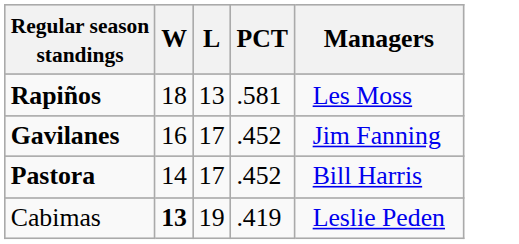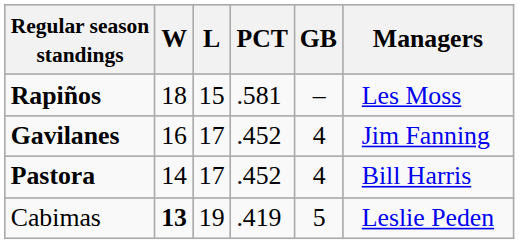+ column: GB | – | 4 | 4 | 5
Rapiños | L: 13 -> 15
